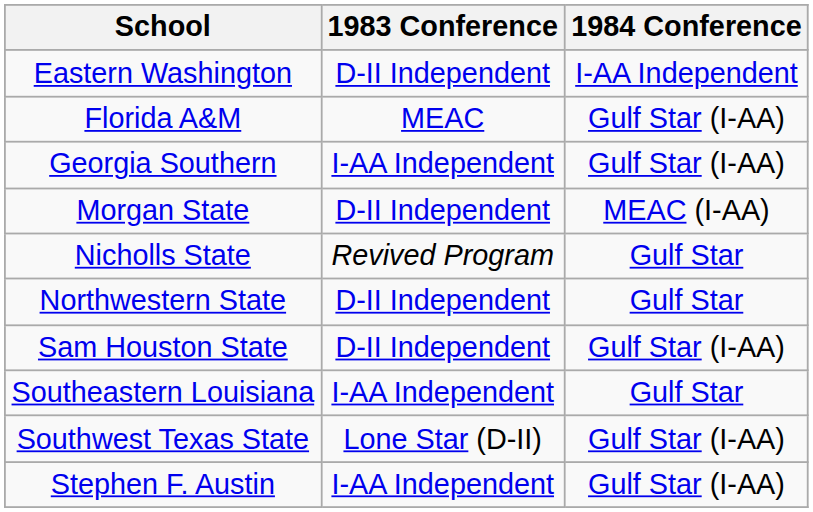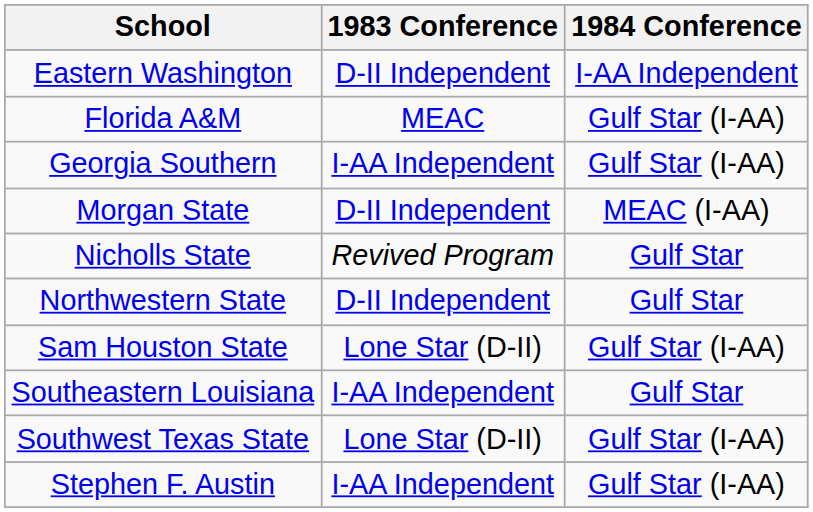Sam Houston State | 1983 Conference: D-II Independent -> Lone Star (D-II)
